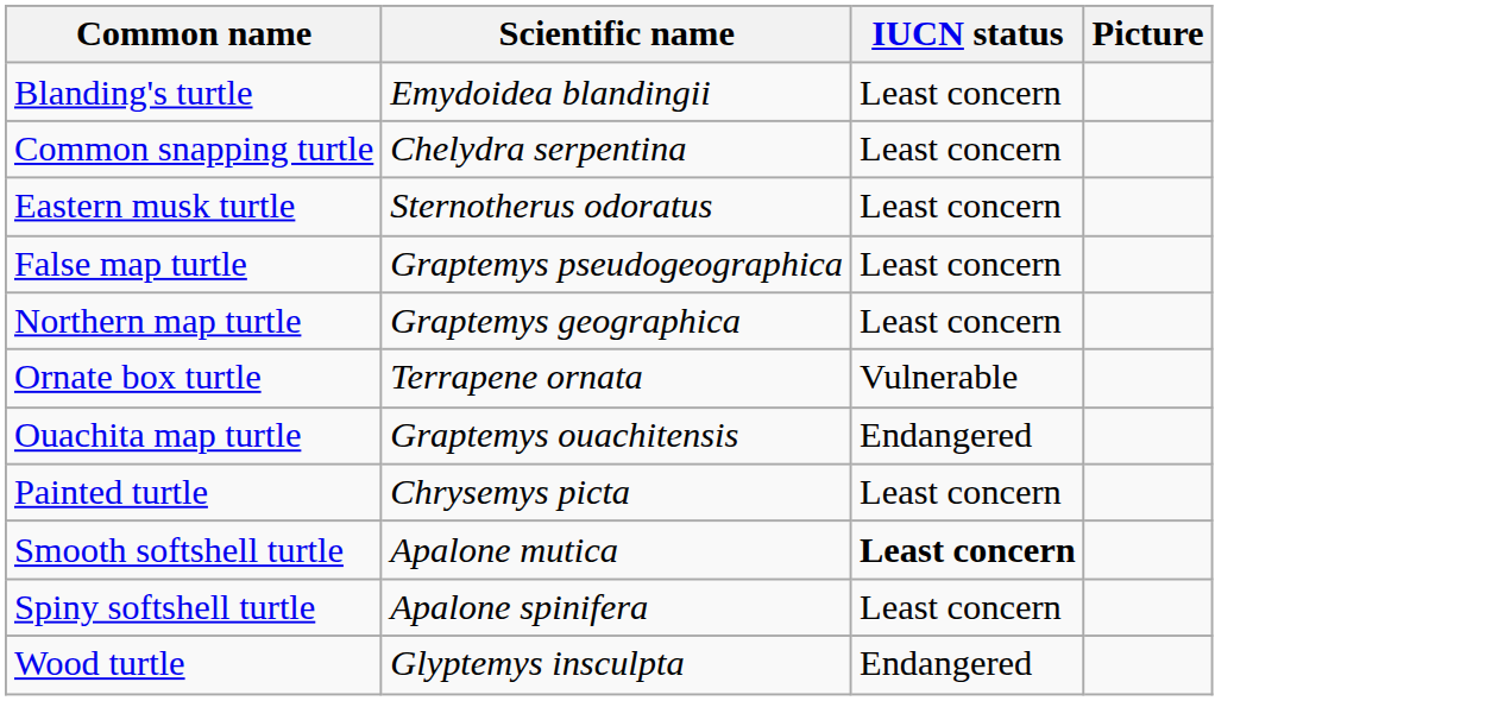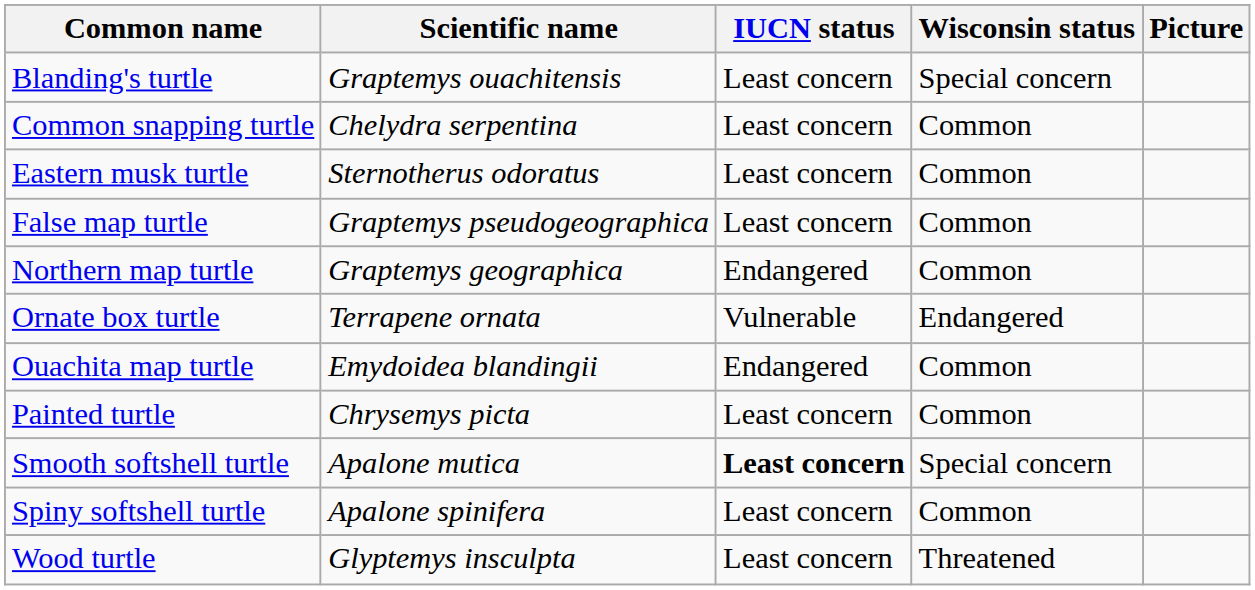+ column: Wisconsin status | Special concern | Common | Common | Common | Common | Endangered | Common | Common | Special concern | Common | Threatened
Blanding's turtle | Scientific name: Emydoidea blandingii -> Graptemys ouachitensis
Northern map turtle | IUCN status: Least concern -> Endangered
Ouachita map turtle | Scientific name: Graptemys ouachitensis -> Emydoidea blandingii
Wood turtle | IUCN status: Endangered -> Least concern
